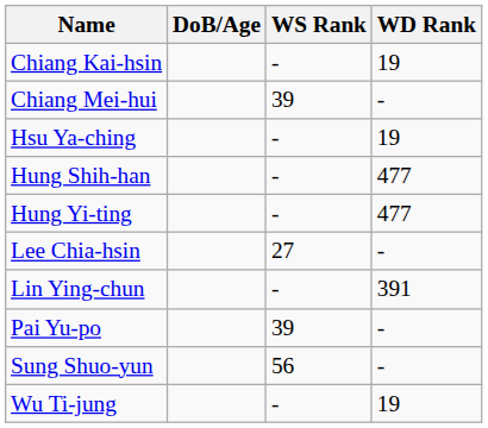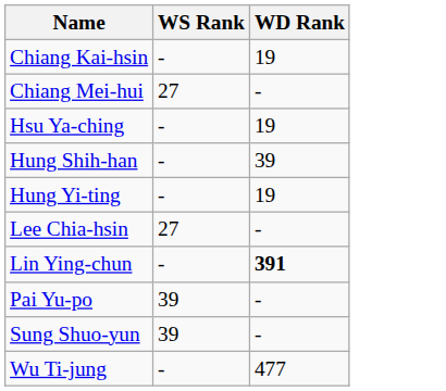- column: DoB/Age
Chiang Mei-hui | WS Rank: 39 -> 27
Hung Shih-han | WD Rank: 477 -> 39
Hung Yi-ting | WD Rank: 477 -> 19
Lin Ying-chun | WD Rank: normal -> bold
Sung Shuo-yun | WS Rank: 56 -> 39
Wu Ti-jung | WD Rank: 19 -> 477
